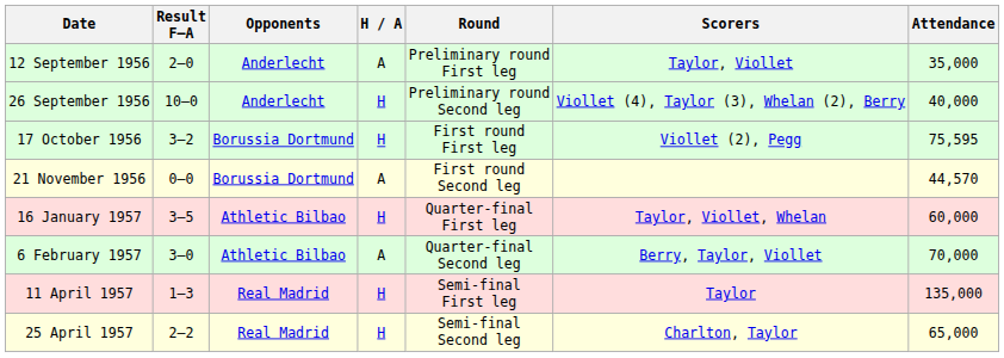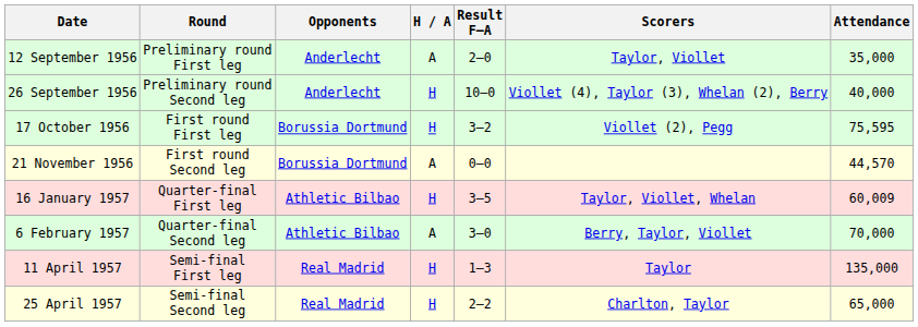columns swapped: Round <-> Result F–A
16 January 1957 | Attendance: 60,000 -> 60,009
